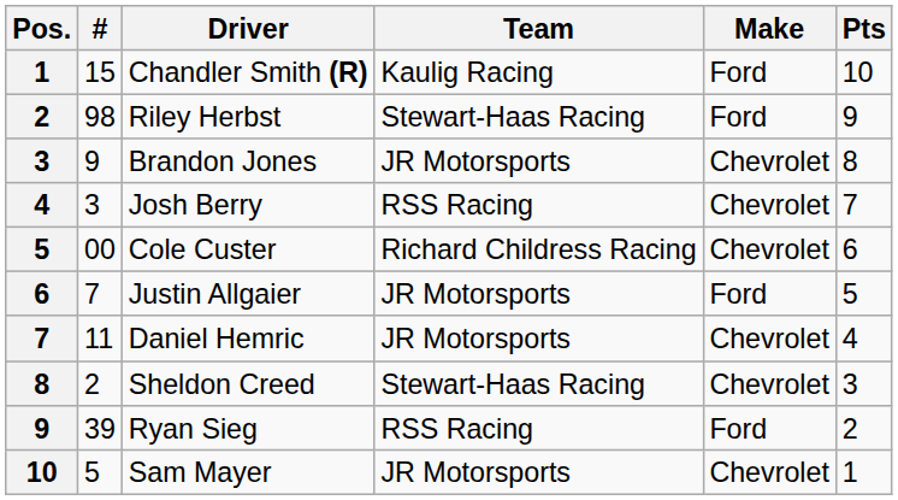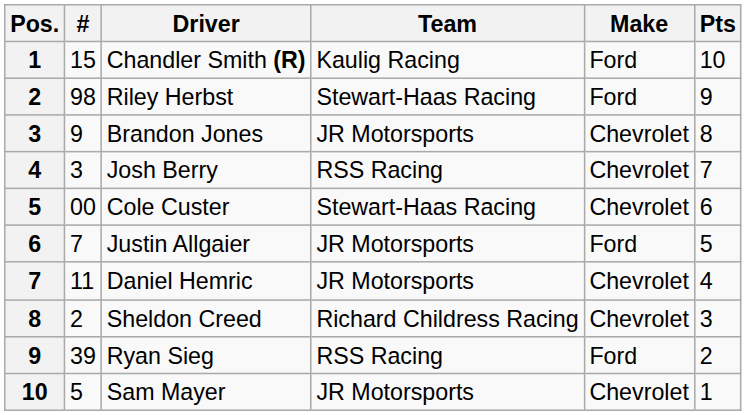Cole Custer | Team: Richard Childress Racing -> Stewart-Haas Racing
Sheldon Creed | Team: Stewart-Haas Racing -> Richard Childress Racing
